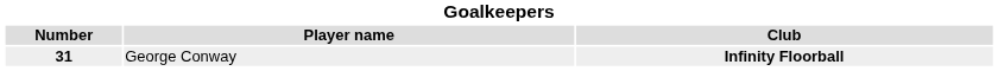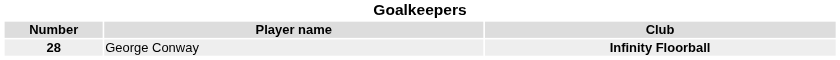George Conway | Number: 31 -> 28
